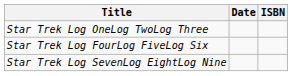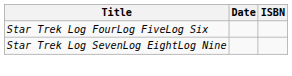- row: Star Trek Log OneLog TwoLog Three
